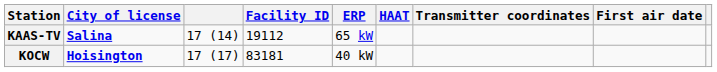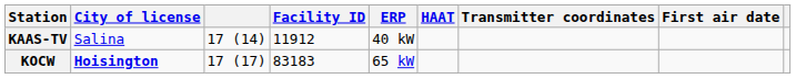KAAS-TV | City of license: bold -> normal
KAAS-TV | Facility ID: 19112 -> 11912
KAAS-TV | ERP: 65 kW -> 40 kW
KOCW | Facility ID: 83181 -> 83183
KOCW | ERP: 40 kW -> 65 kW
